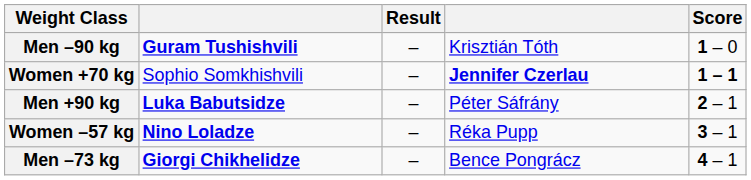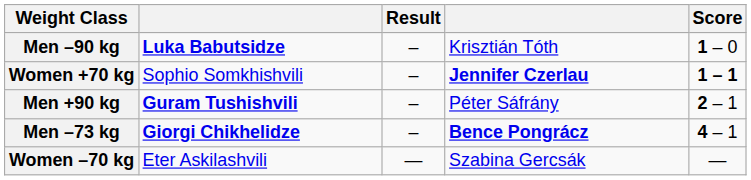Men –90 kg | column 2: Guram Tushishvili -> Luka Babutsidze
Men +90 kg | column 2: Luka Babutsidze -> Guram Tushishvili
- row: Women –57 kg | Nino Loladze | – | Réka Pupp | 3 – 1
Men –73 kg | column 4: normal -> bold
+ row: Women –70 kg | Eter Askilashvili | — | Szabina Gercsák | —
